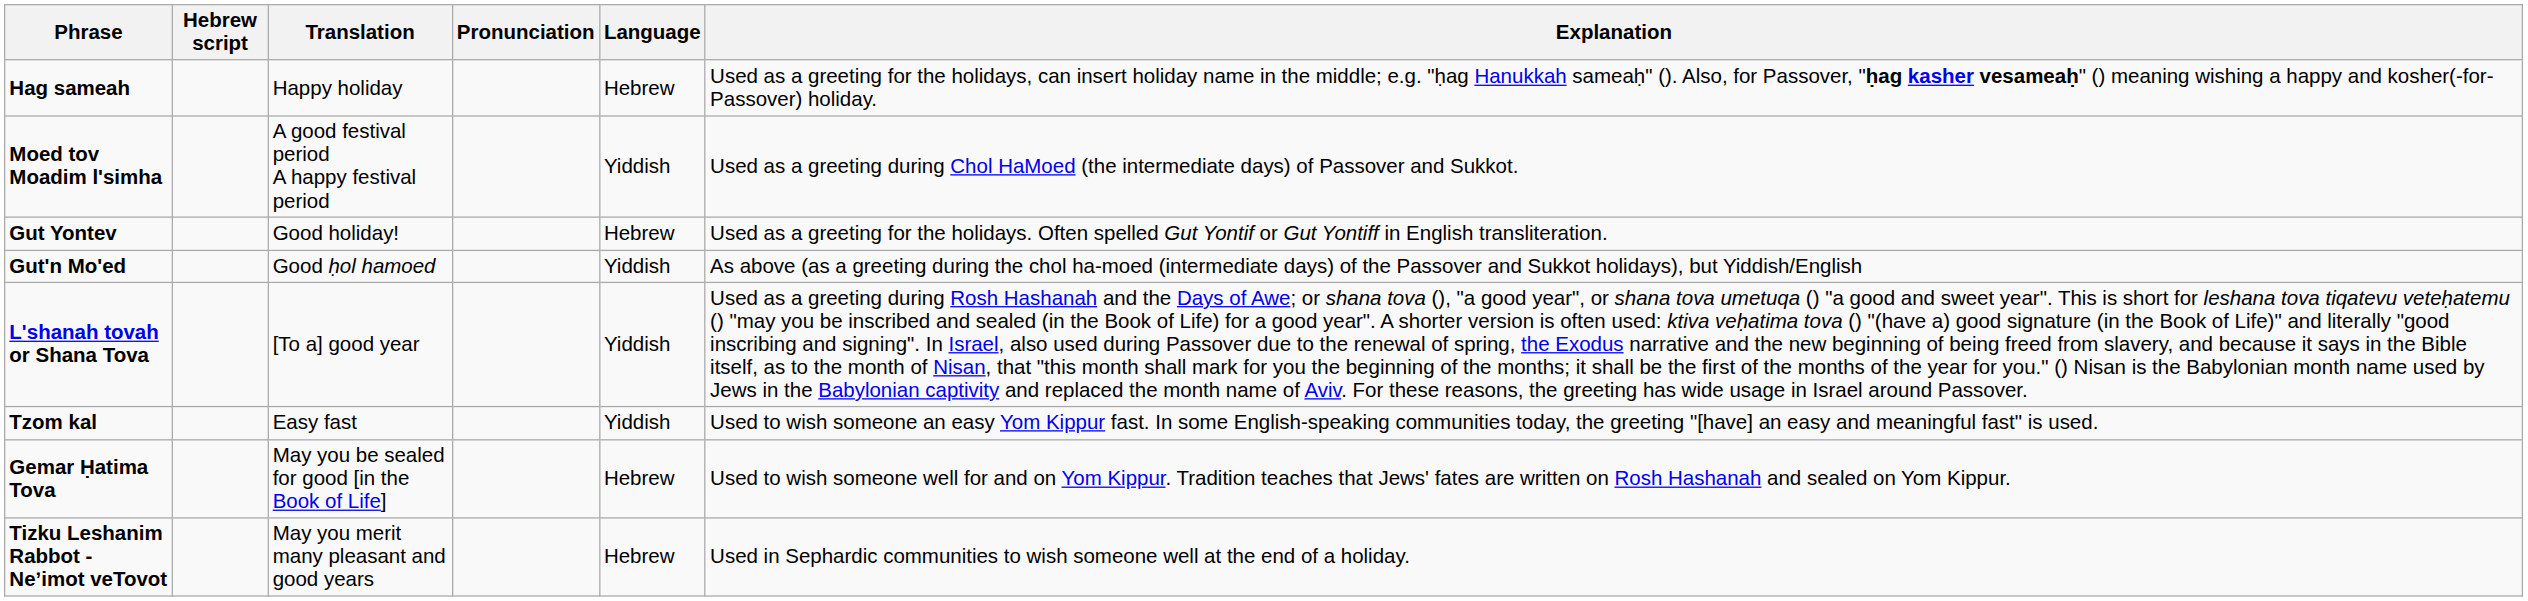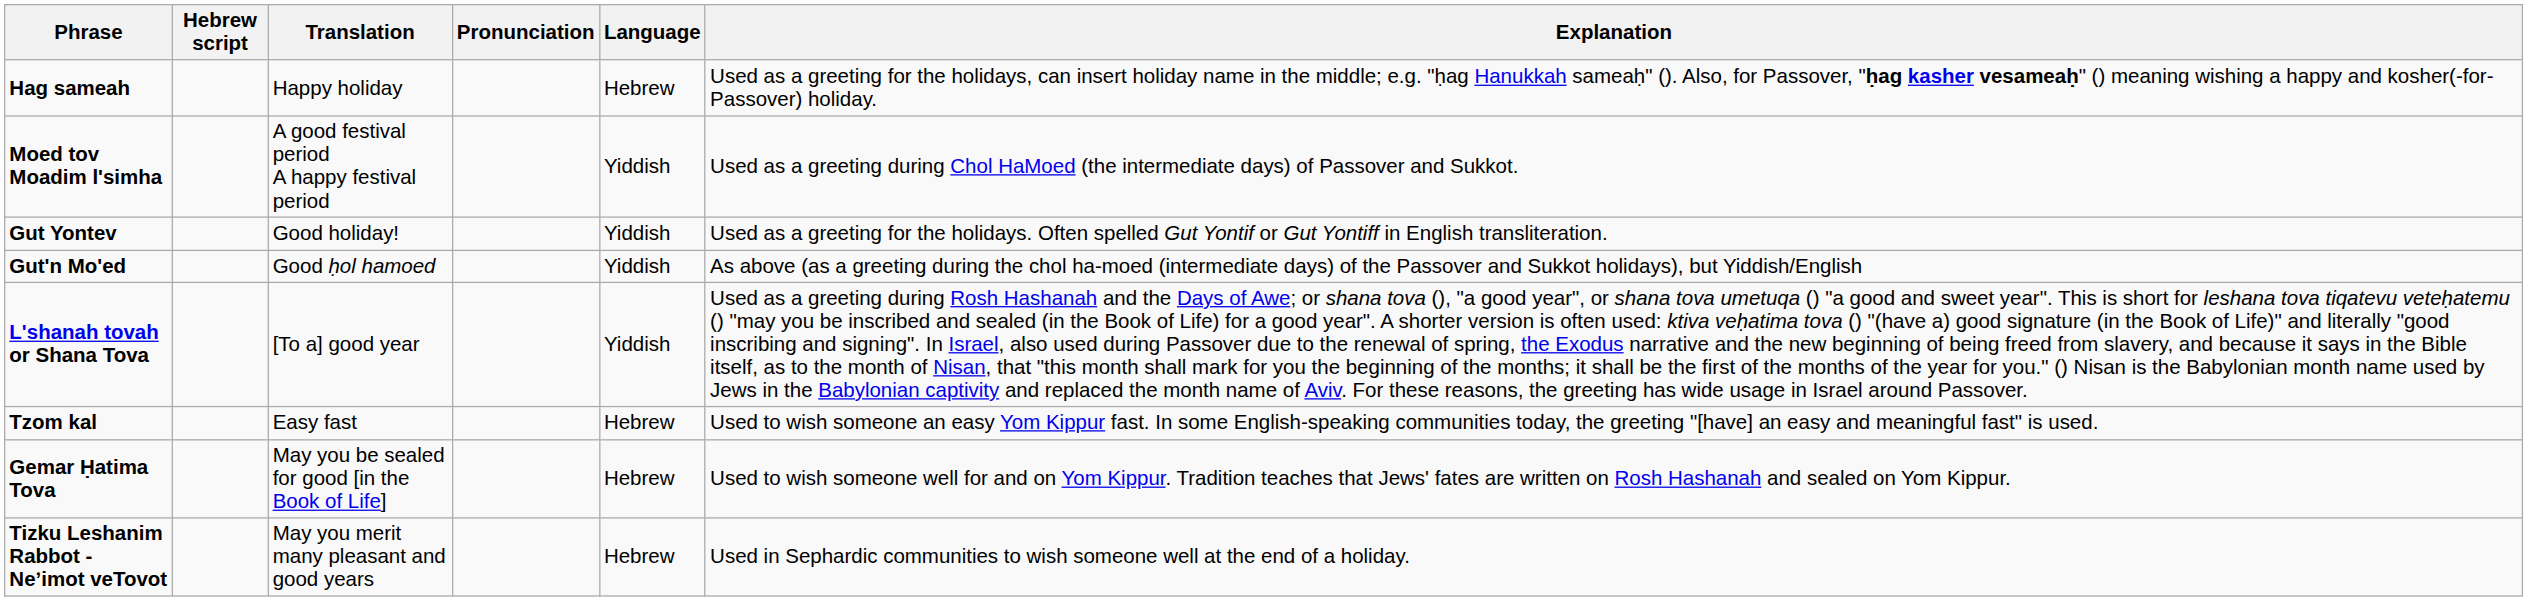Gut Yontev | Language: Hebrew -> Yiddish
Tzom kal | Language: Yiddish -> Hebrew
